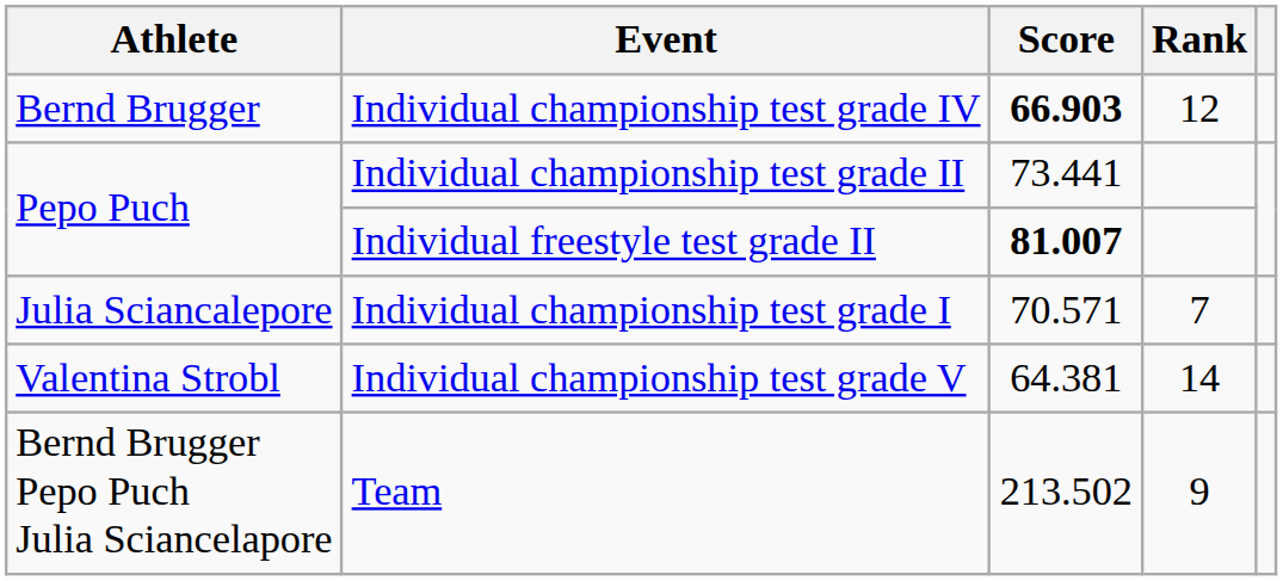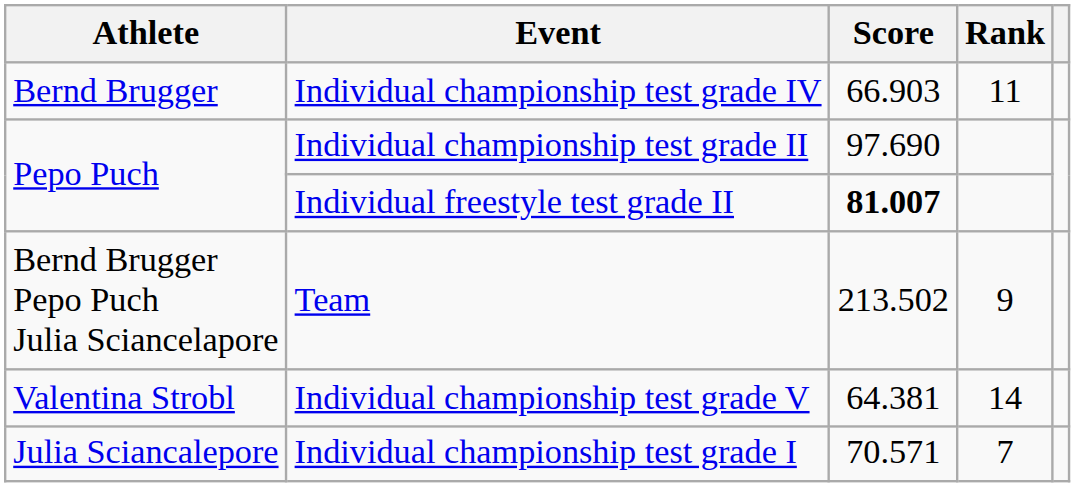Individual championship test grade IV | Score: bold -> normal
Individual championship test grade IV | Rank: 12 -> 11
Individual championship test grade II | Score: 73.441 -> 97.690
rows swapped: Individual championship test grade I <-> Team
